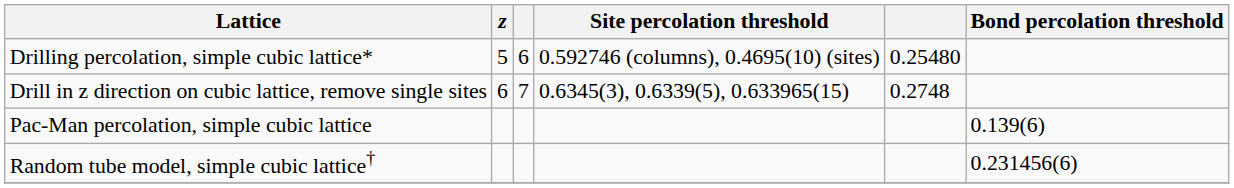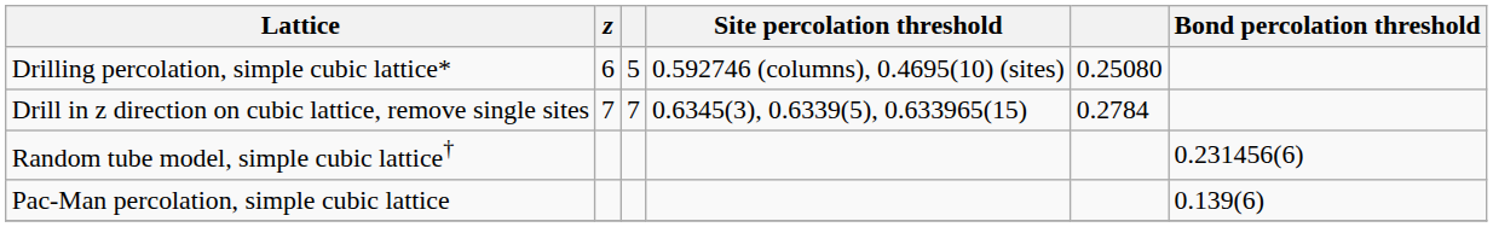Drilling percolation, simple cubic lattice* | z: 5 -> 6
Drilling percolation, simple cubic lattice* | column 3: 6 -> 5
Drilling percolation, simple cubic lattice* | column 5: 0.25480 -> 0.25080
Drill in z direction on cubic lattice, remove single sites | z: 6 -> 7
Drill in z direction on cubic lattice, remove single sites | column 5: 0.2748 -> 0.2784
rows swapped: Random tube model, simple cubic lattice† <-> Pac-Man percolation, simple cubic lattice
